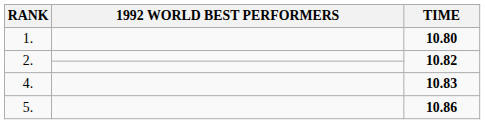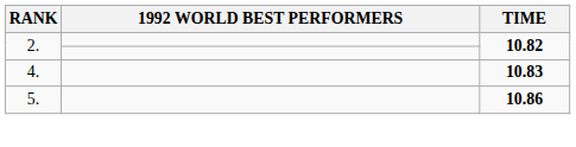- row: 1. | 10.80
